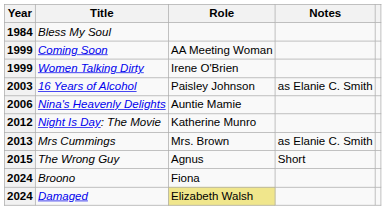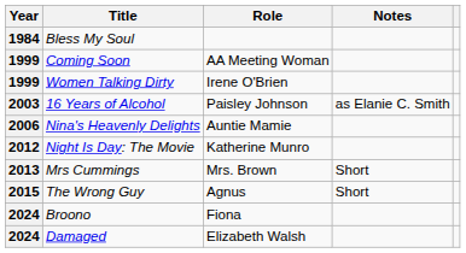Mrs Cummings | Notes: as Elanie C. Smith -> Short
Damaged | Role: khaki background -> no background
